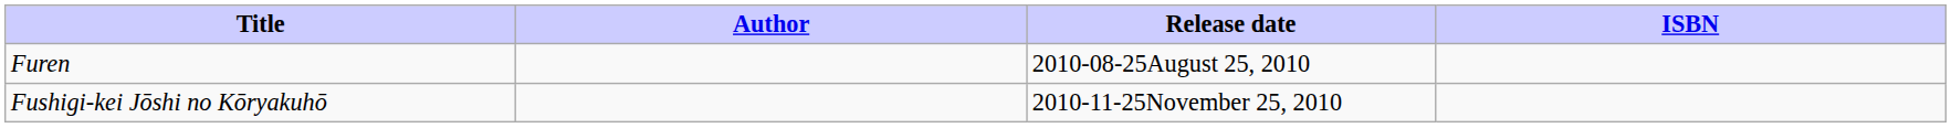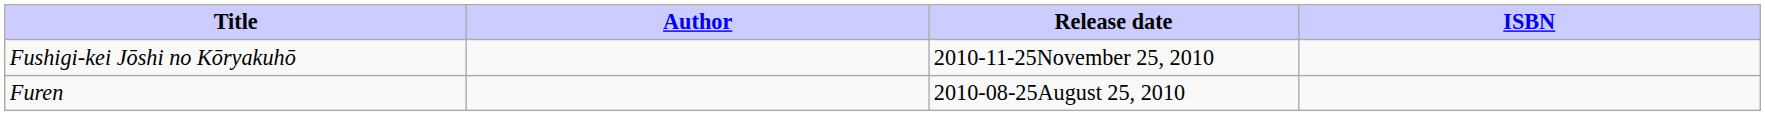rows swapped: Furen <-> Fushigi-kei Jōshi no Kōryakuhō
